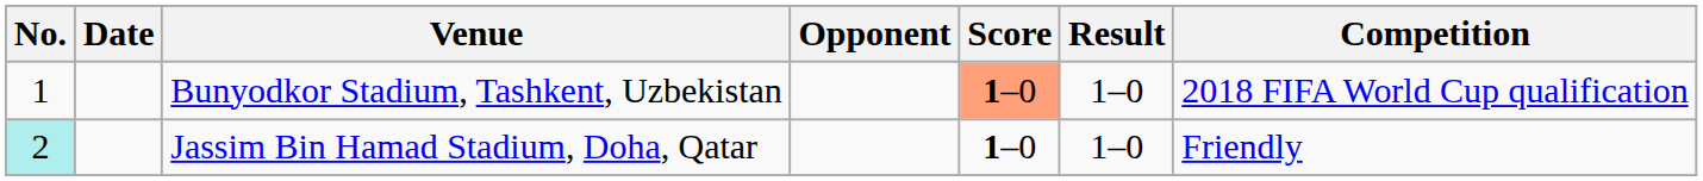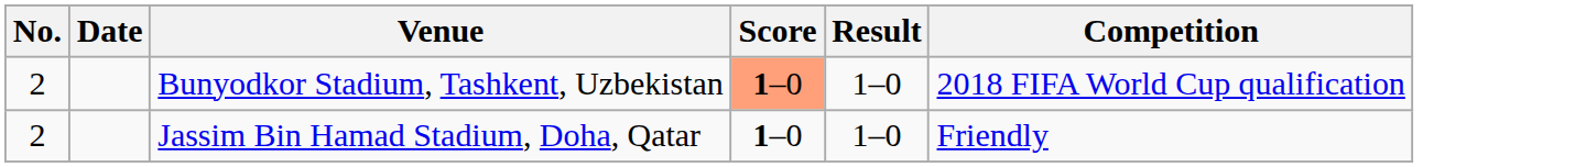- column: Opponent
Bunyodkor Stadium, Tashkent, Uzbekistan | No.: 1 -> 2
Jassim Bin Hamad Stadium, Doha, Qatar | No.: paleturquoise background -> no background
